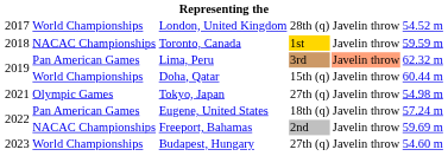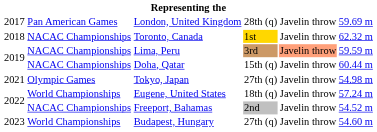London, United Kingdom | column 2: World Championships -> Pan American Games
London, United Kingdom | column 6: 54.52 m -> 59.69 m
Toronto, Canada | column 6: 59.59 m -> 62.32 m
Lima, Peru | column 2: Pan American Games -> NACAC Championships
Lima, Peru | column 6: 62.32 m -> 59.59 m
Doha, Qatar | column 2: World Championships -> NACAC Championships
Eugene, United States | column 2: Pan American Games -> World Championships
Freeport, Bahamas | column 6: 59.69 m -> 54.52 m
